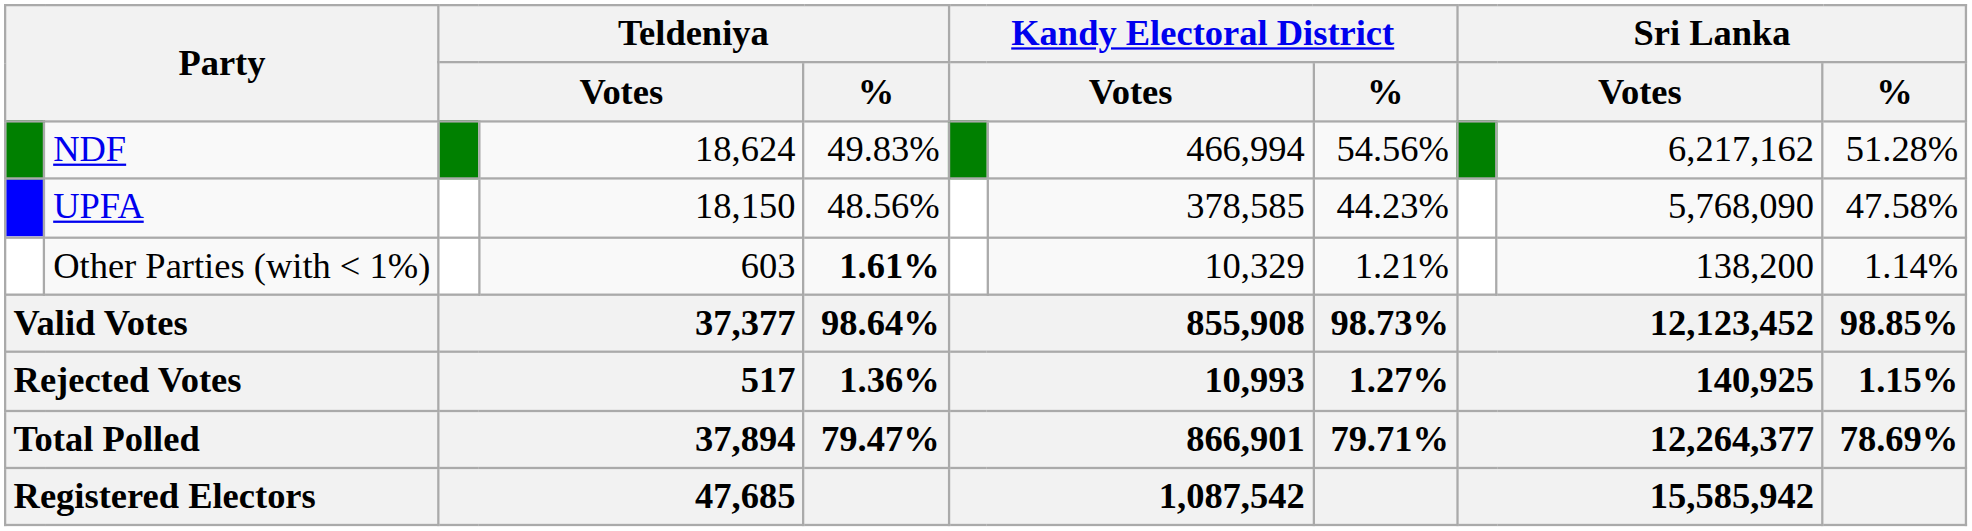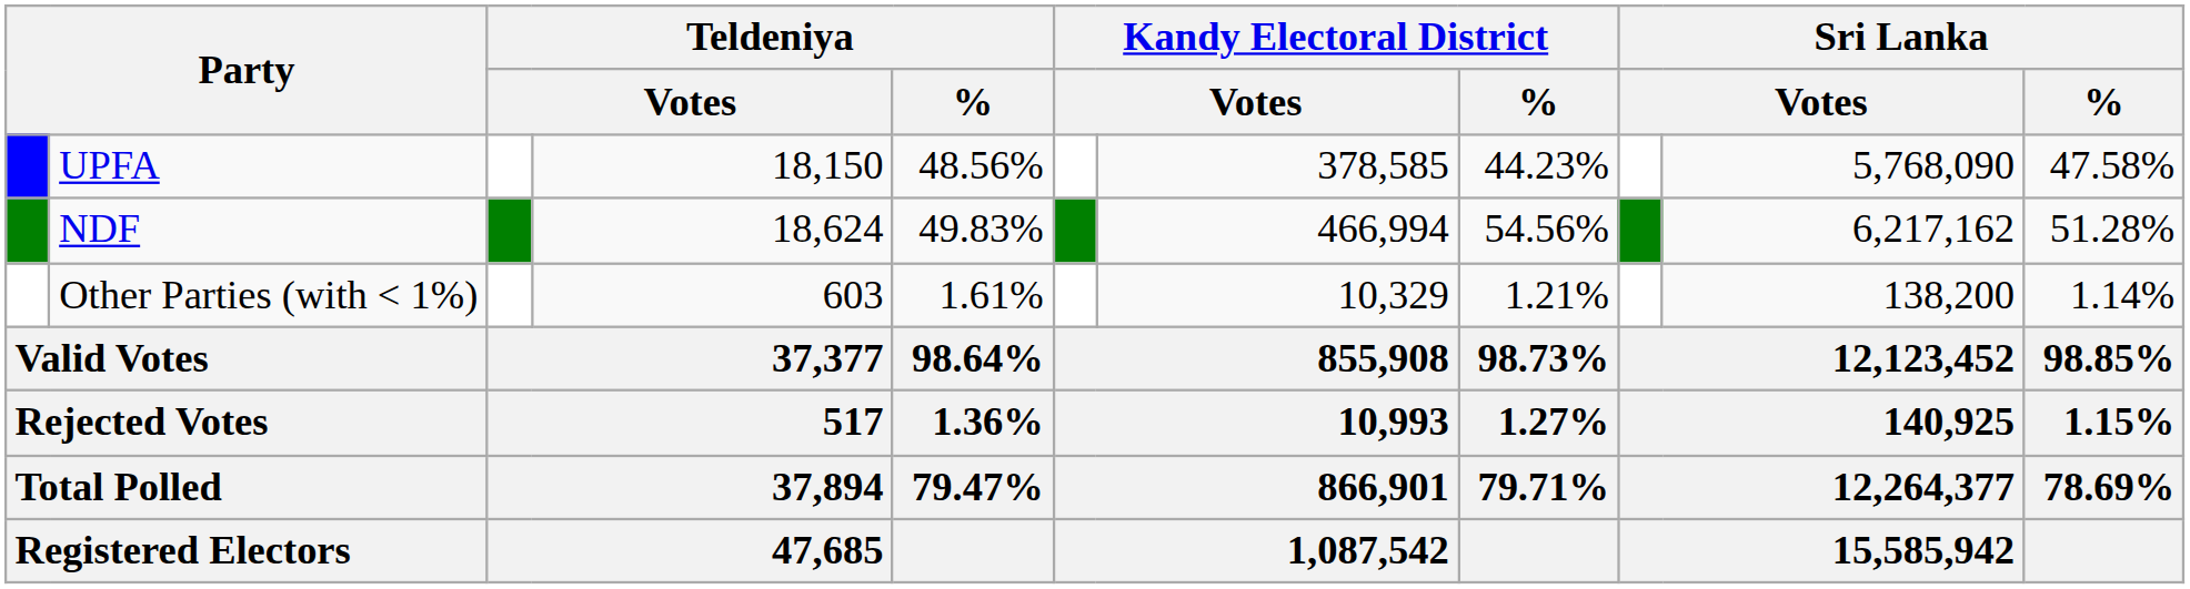rows swapped: NDF <-> UPFA
Other Parties (with < 1%) | Teldeniya / %: bold -> normal
